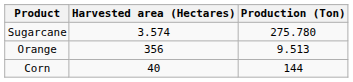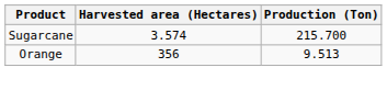Sugarcane | Production (Ton): 275.780 -> 215.700
- row: Corn | 40 | 144
